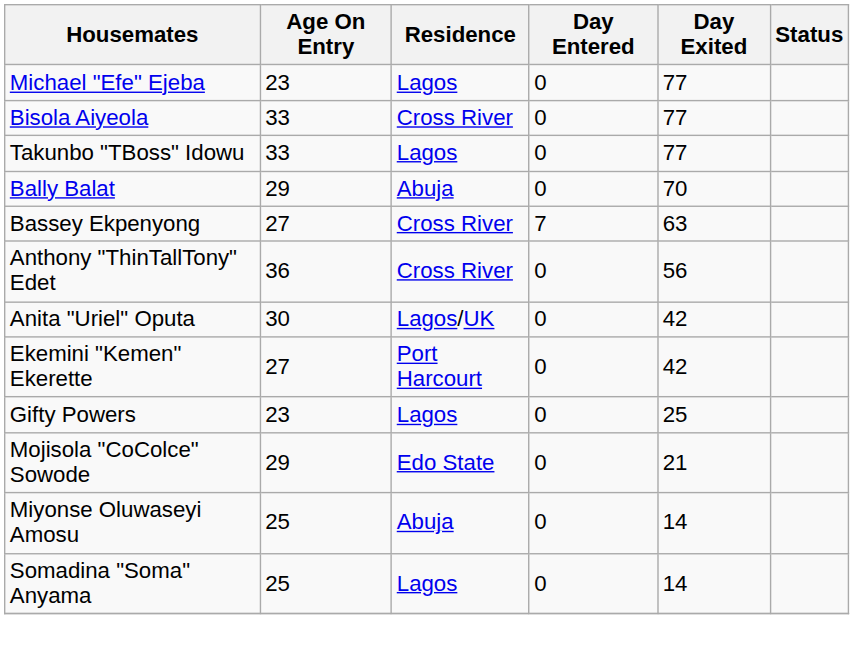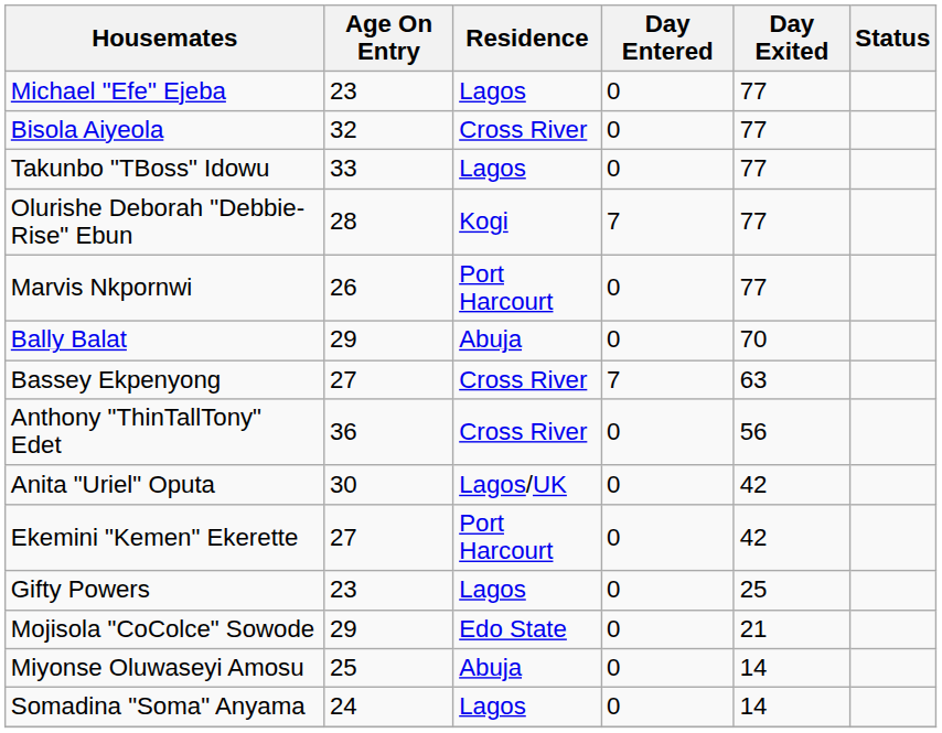Bisola Aiyeola | Age On Entry: 33 -> 32
+ row: Olurishe Deborah "Debbie-Rise" Ebun | 28 | Kogi | 7 | 77
+ row: Marvis Nkpornwi | 26 | Port Harcourt | 0 | 77
Somadina "Soma" Anyama | Age On Entry: 25 -> 24
